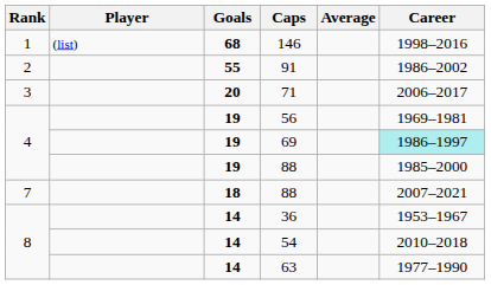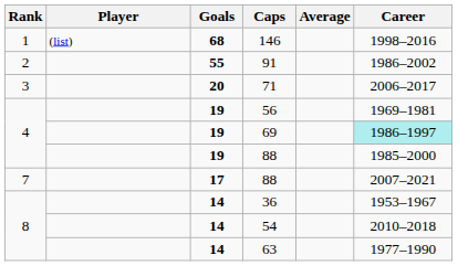7 / 88 | Goals: 18 -> 17
